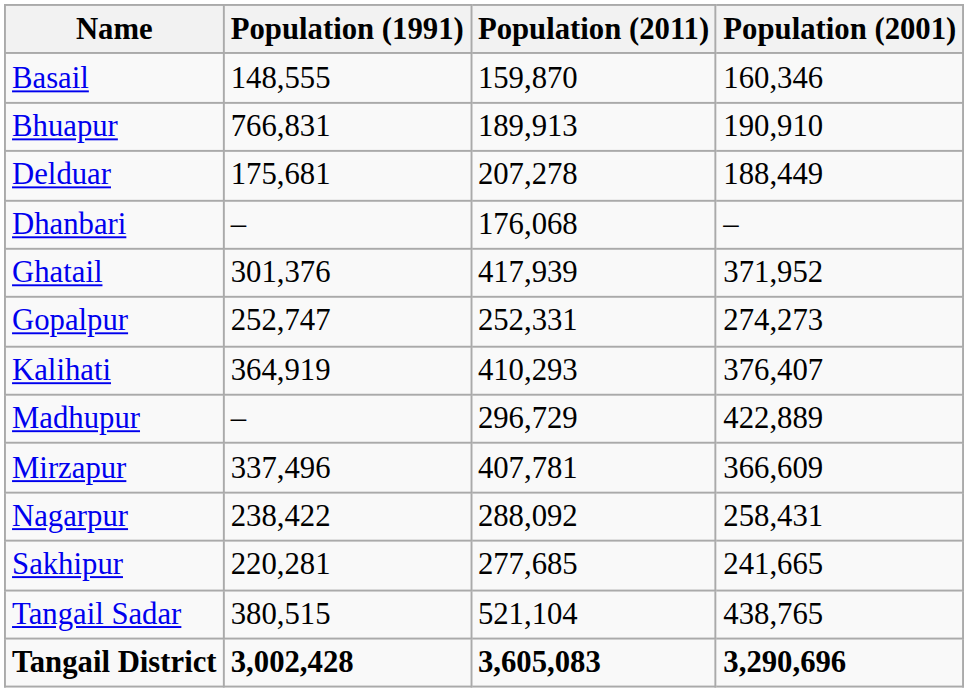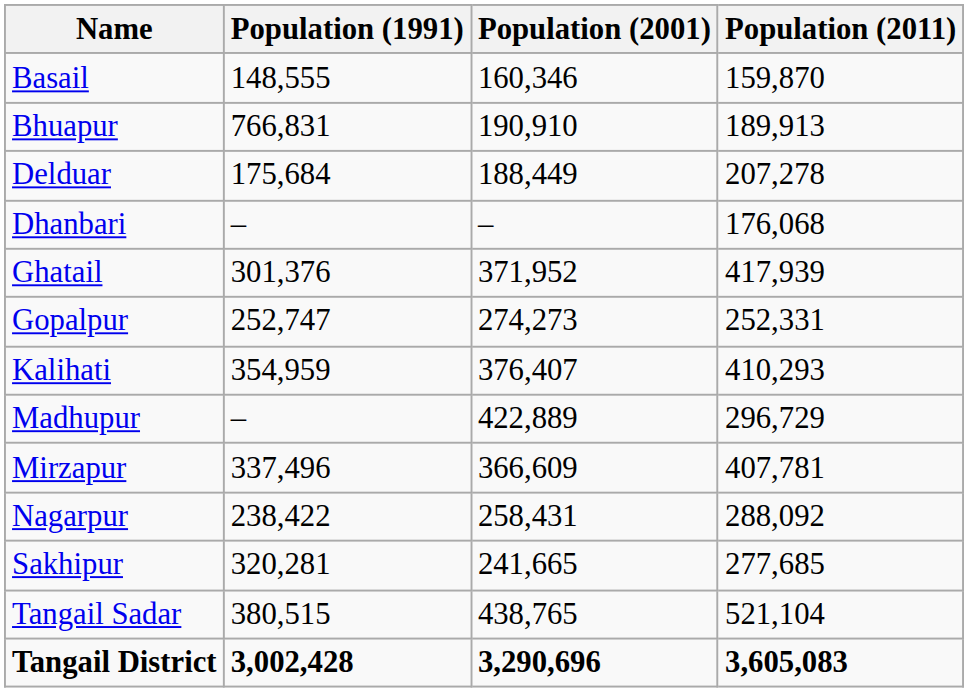columns swapped: Population (2001) <-> Population (2011)
Delduar | Population (1991): 175,681 -> 175,684
Kalihati | Population (1991): 364,919 -> 354,959
Sakhipur | Population (1991): 220,281 -> 320,281
